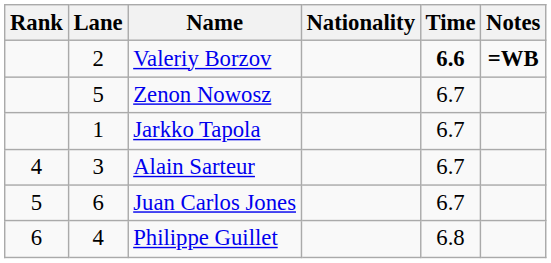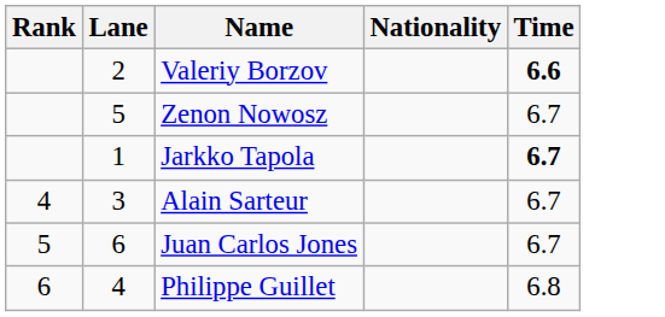- column: Notes | =WB
Jarkko Tapola | Time: normal -> bold
